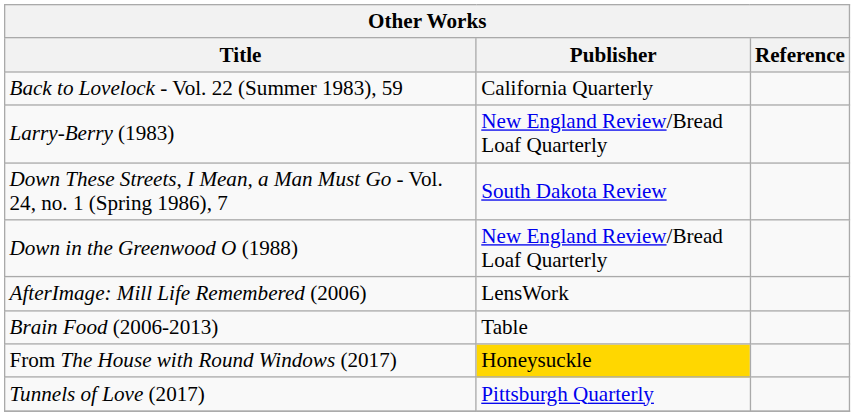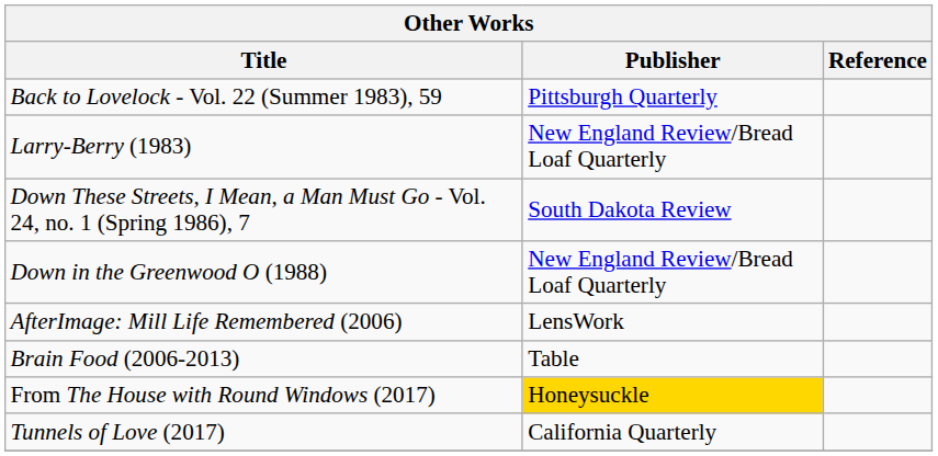Back to Lovelock - Vol. 22 (Summer 1983), 59 | Publisher: California Quarterly -> Pittsburgh Quarterly
Tunnels of Love (2017) | Publisher: Pittsburgh Quarterly -> California Quarterly
